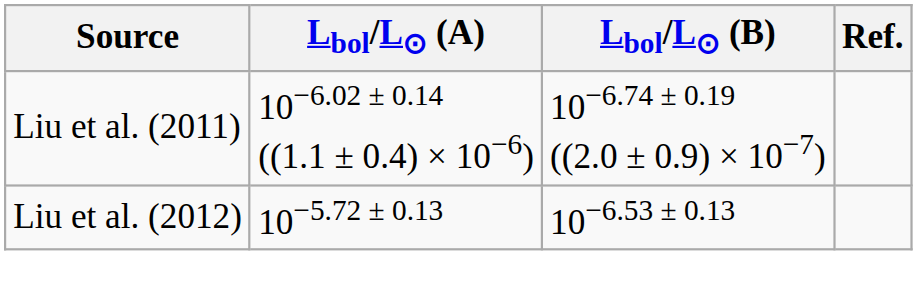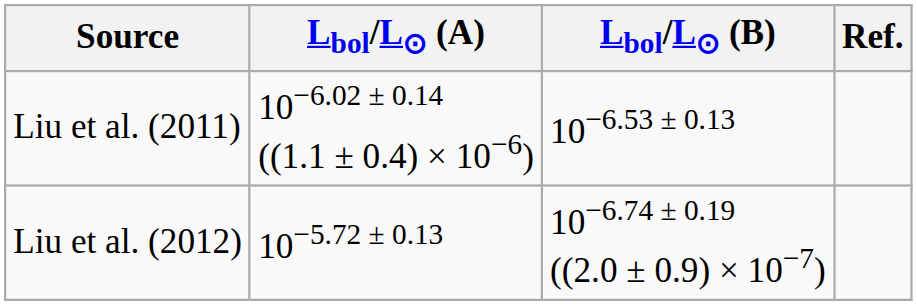Liu et al. (2011) | Lbol/L⊙ (B): 10−6.74 ± 0.19 ((2.0 ± 0.9) × 10−7) -> 10−6.53 ± 0.13
Liu et al. (2012) | Lbol/L⊙ (B): 10−6.53 ± 0.13 -> 10−6.74 ± 0.19 ((2.0 ± 0.9) × 10−7)
